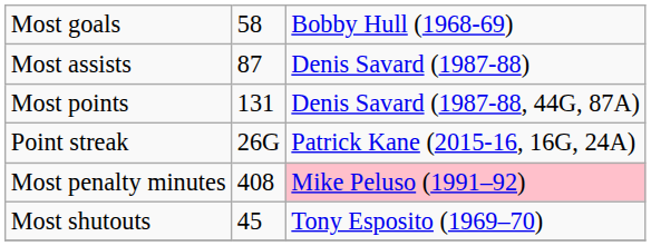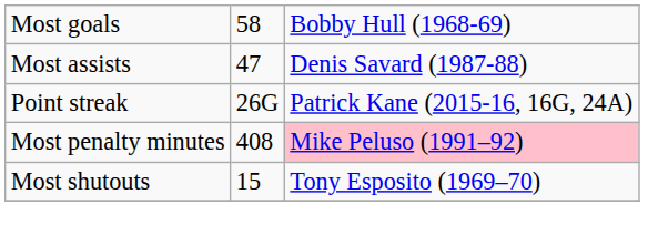Most assists | column 2: 87 -> 47
- row: Most points | 131 | Denis Savard (1987-88, 44G, 87A)
Most shutouts | column 2: 45 -> 15
